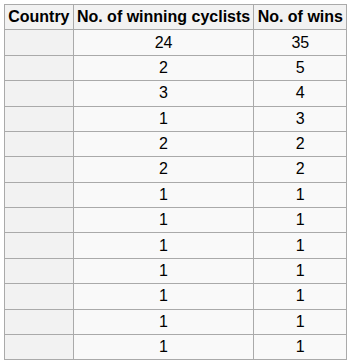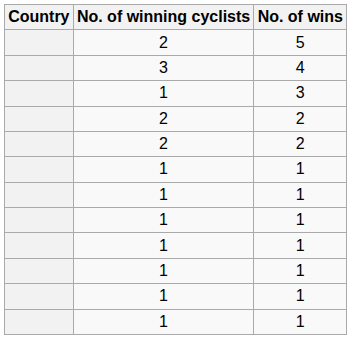- row: 24 | 35
